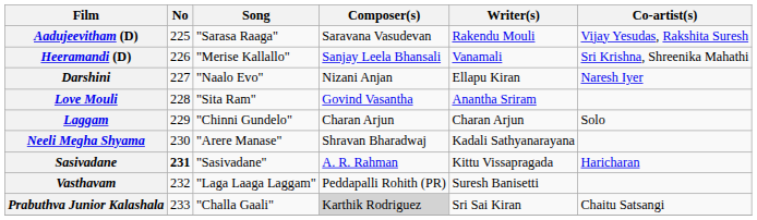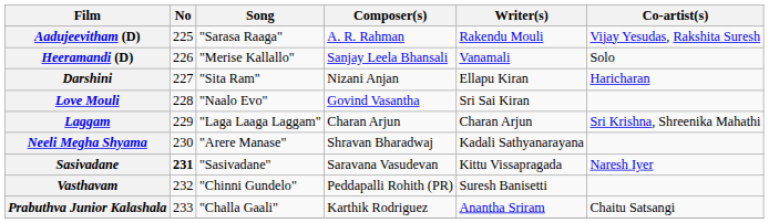Aadujeevitham (D) | Composer(s): Saravana Vasudevan -> A. R. Rahman
Heeramandi (D) | Co-artist(s): Sri Krishna, Shreenika Mahathi -> Solo
Darshini | Song: "Naalo Evo" -> "Sita Ram"
Darshini | Co-artist(s): Naresh Iyer -> Haricharan
Love Mouli | Song: "Sita Ram" -> "Naalo Evo"
Love Mouli | Writer(s): Anantha Sriram -> Sri Sai Kiran
Laggam | Song: "Chinni Gundelo" -> "Laga Laaga Laggam"
Laggam | Co-artist(s): Solo -> Sri Krishna, Shreenika Mahathi
Sasivadane | Composer(s): A. R. Rahman -> Saravana Vasudevan
Sasivadane | Co-artist(s): Haricharan -> Naresh Iyer
Vasthavam | Song: "Laga Laaga Laggam" -> "Chinni Gundelo"
Prabuthva Junior Kalashala | Composer(s): lightgrey background -> no background
Prabuthva Junior Kalashala | Writer(s): Sri Sai Kiran -> Anantha Sriram
